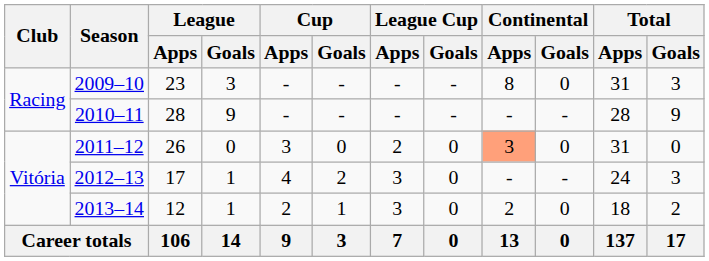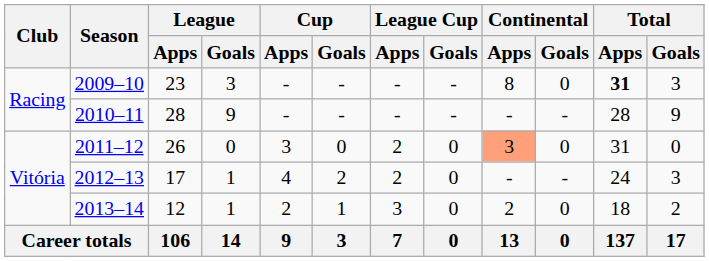2009–10 | Total / Apps: normal -> bold
2012–13 | League Cup / Apps: 3 -> 2
